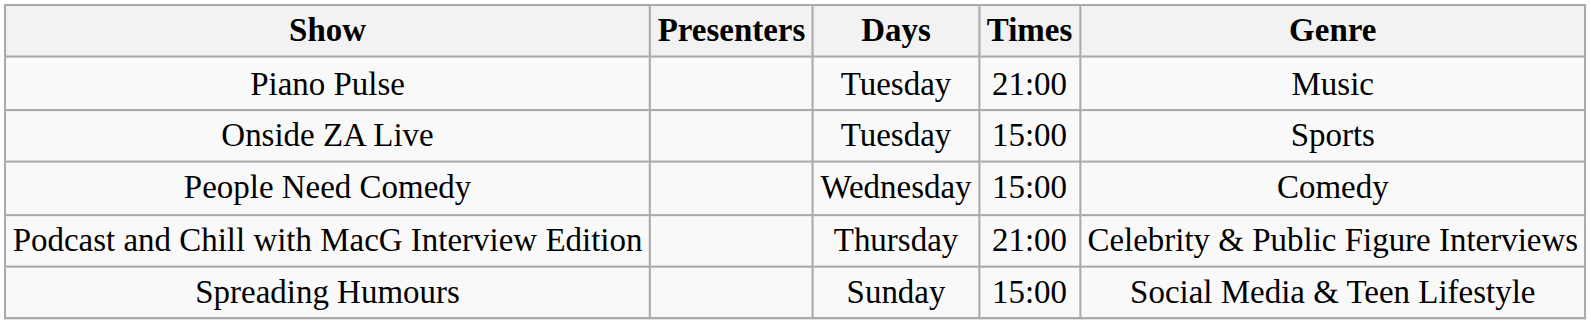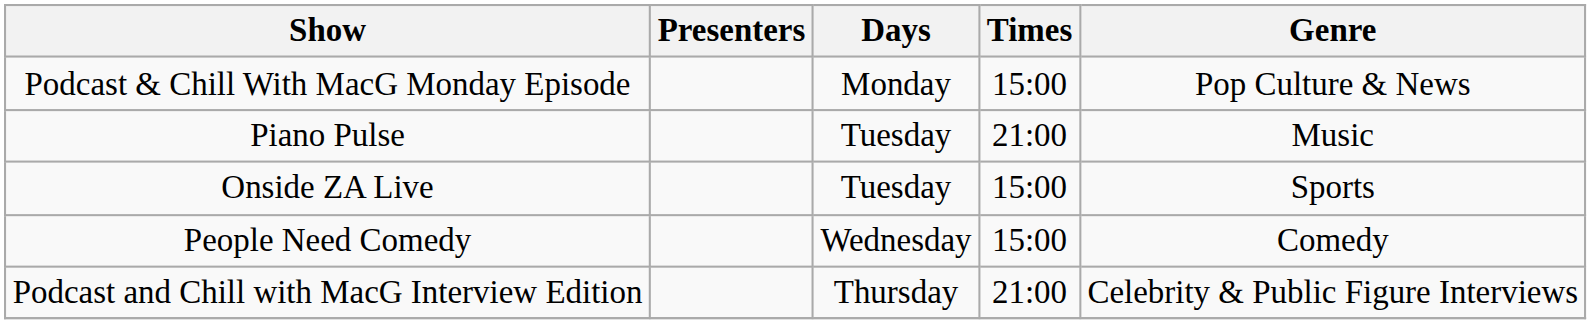+ row: Podcast & Chill With MacG Monday Episode | Monday | 15:00 | Pop Culture & News
- row: Spreading Humours | Sunday | 15:00 | Social Media & Teen Lifestyle
